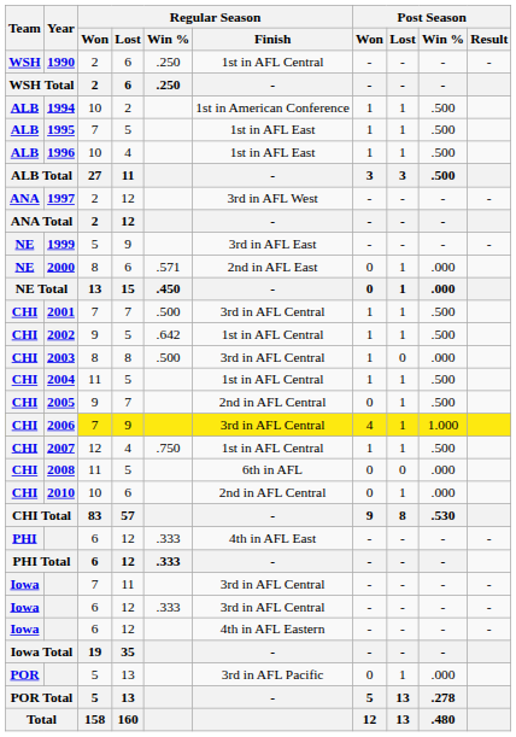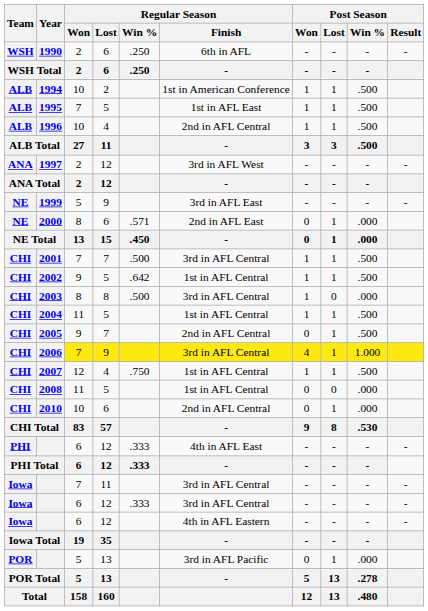1990 | Regular Season / Finish: 1st in AFL Central -> 6th in AFL
1996 | Regular Season / Finish: 1st in AFL East -> 2nd in AFL Central
2008 | Regular Season / Finish: 6th in AFL -> 1st in AFL Central
